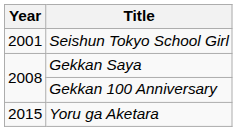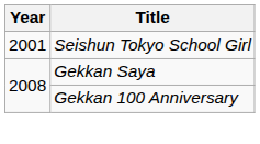- row: 2015 | Yoru ga Aketara
